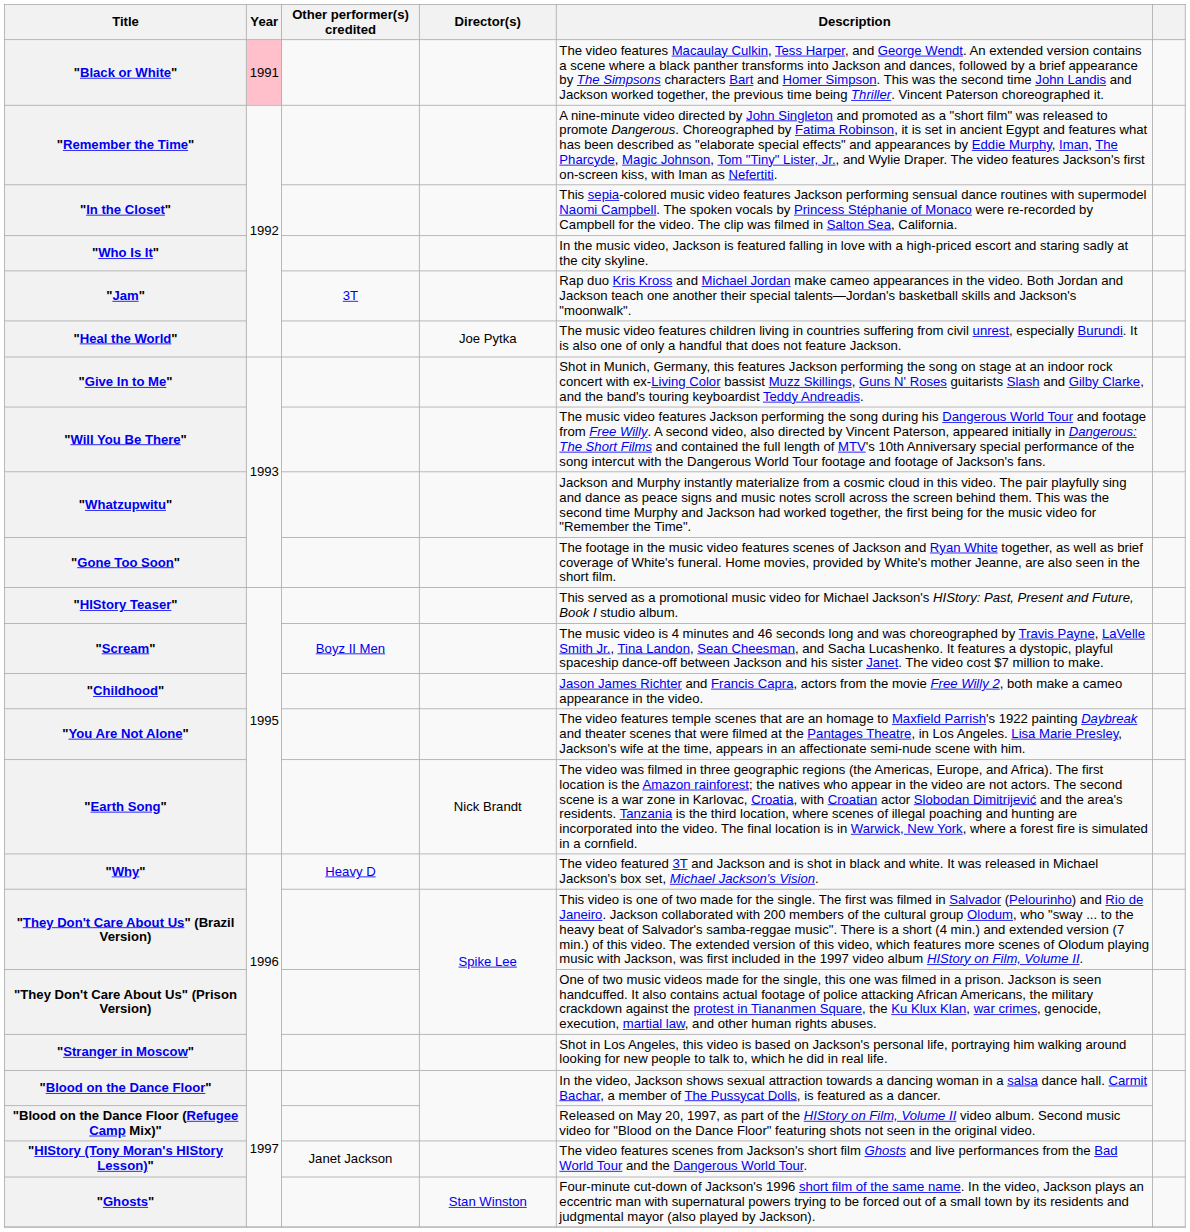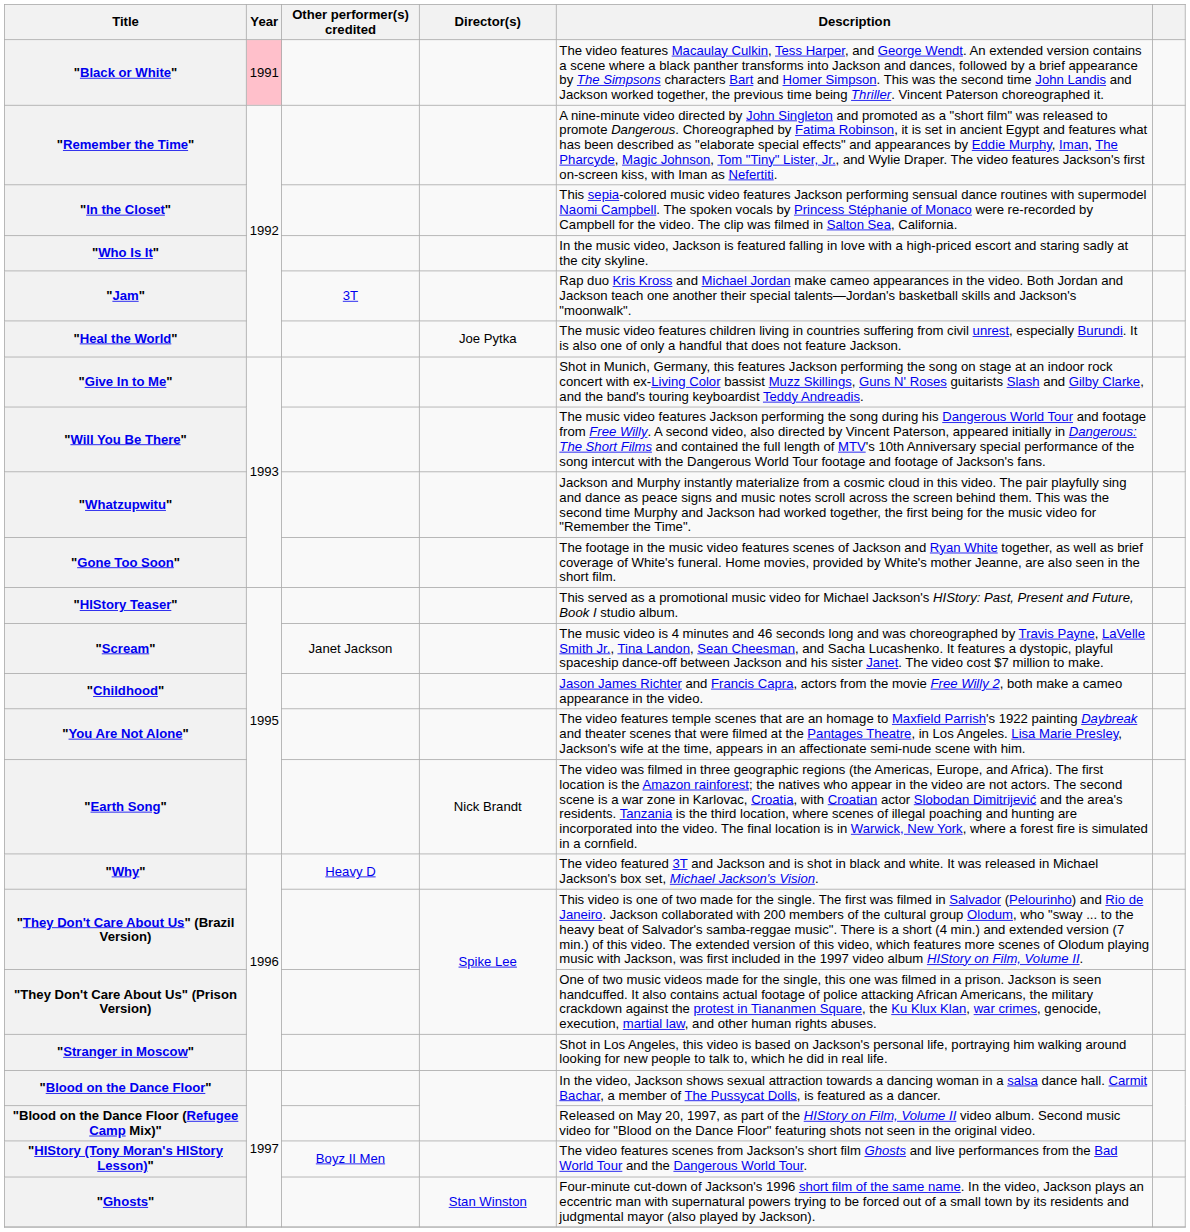"Scream" | Other performer(s) credited: Boyz II Men -> Janet Jackson
"HIStory (Tony Moran's HIStory Lesson)" | Other performer(s) credited: Janet Jackson -> Boyz II Men
